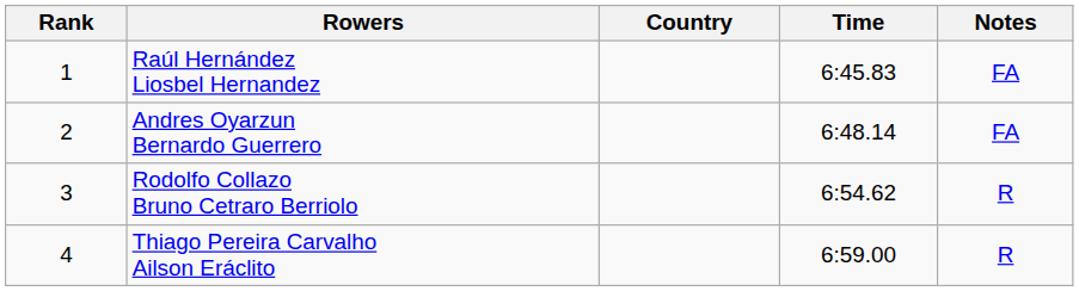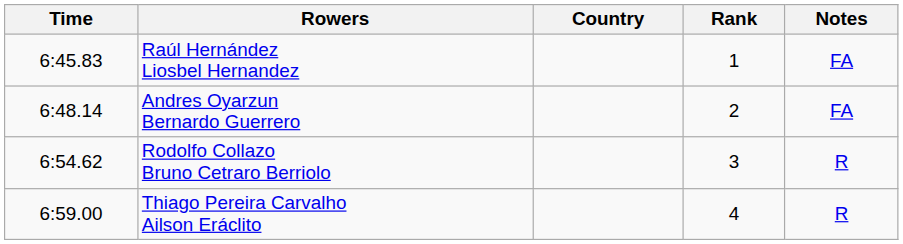columns swapped: Rank <-> Time
